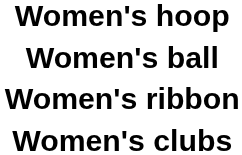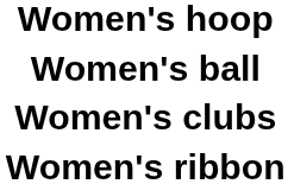rows swapped: Women's clubs <-> Women's ribbon
